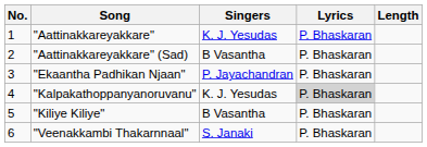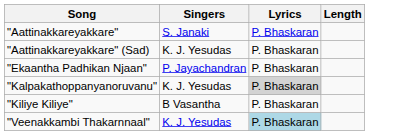- column: No. | 1 | 2 | 3 | 4 | 5 | 6
"Aattinakkareyakkare" | Singers: K. J. Yesudas -> S. Janaki
"Aattinakkareyakkare" (Sad) | Singers: B Vasantha -> K. J. Yesudas
"Veenakkambi Thakarnnaal" | Singers: S. Janaki -> K. J. Yesudas
"Veenakkambi Thakarnnaal" | Lyrics: no background -> lightblue background
